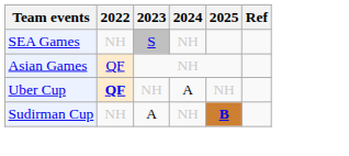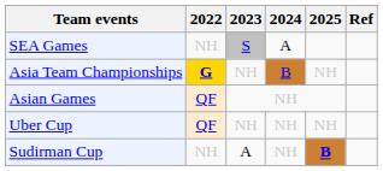SEA Games | 2024: NH -> A
+ row: Asia Team Championships | G | NH | B | NH
Uber Cup | 2022: bold -> normal
Uber Cup | 2024: A -> NH
